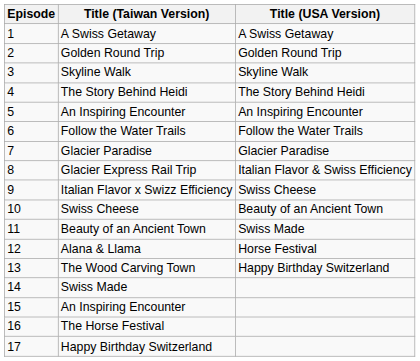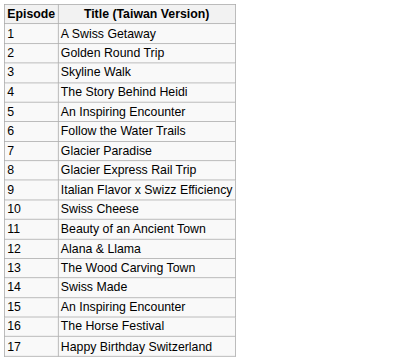- column: Title (USA Version) | A Swiss Getaway | Golden Round Trip | Skyline Walk | The Story Behind Heidi | An Inspiring Encounter | Follow the Water Trails | Glacier Paradise | Italian Flavor & Swiss Efficiency | Swiss Cheese | Beauty of an Ancient Town | Swiss Made | Horse Festival | Happy Birthday Switzerland
